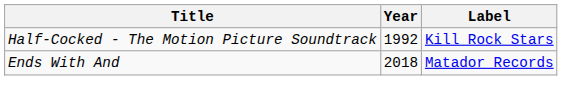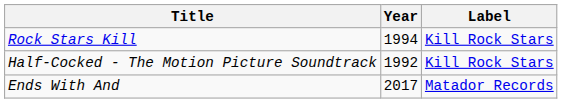+ row: Rock Stars Kill | 1994 | Kill Rock Stars
Ends With And | Year: 2018 -> 2017
